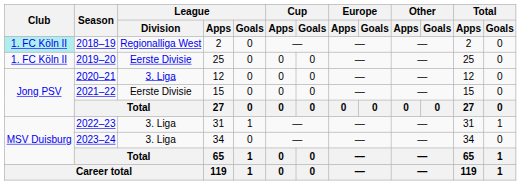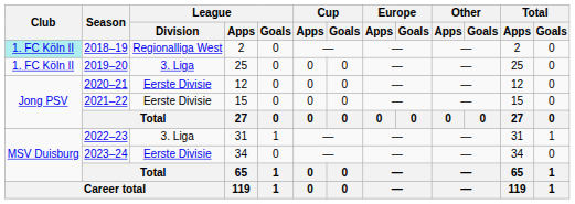2019–20 | League / Division: Eerste Divisie -> 3. Liga
2020–21 | League / Division: 3. Liga -> Eerste Divisie
2023–24 | League / Division: 3. Liga -> Eerste Divisie
